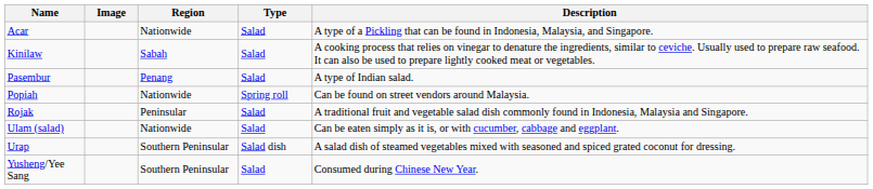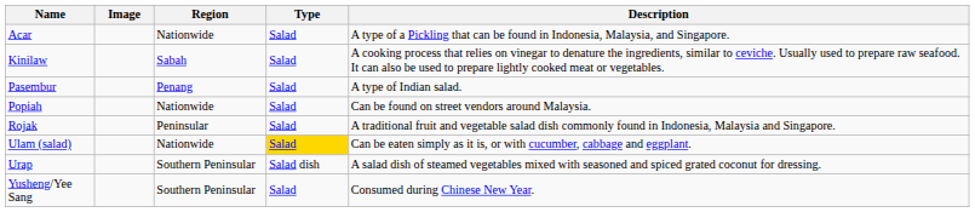Popiah | Type: Spring roll -> Salad
Ulam (salad) | Type: no background -> gold background
